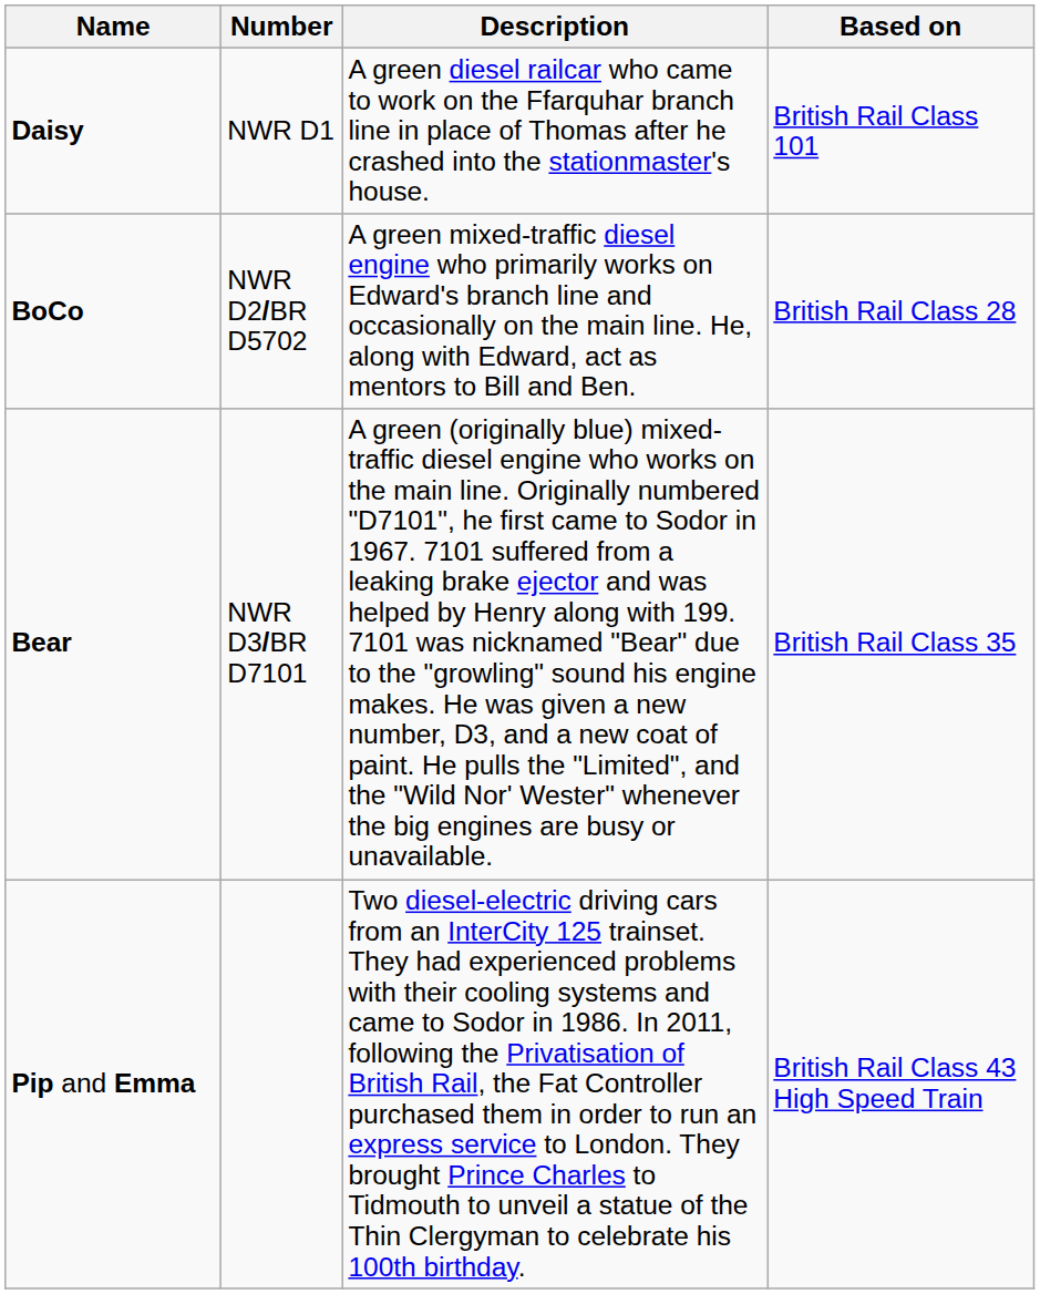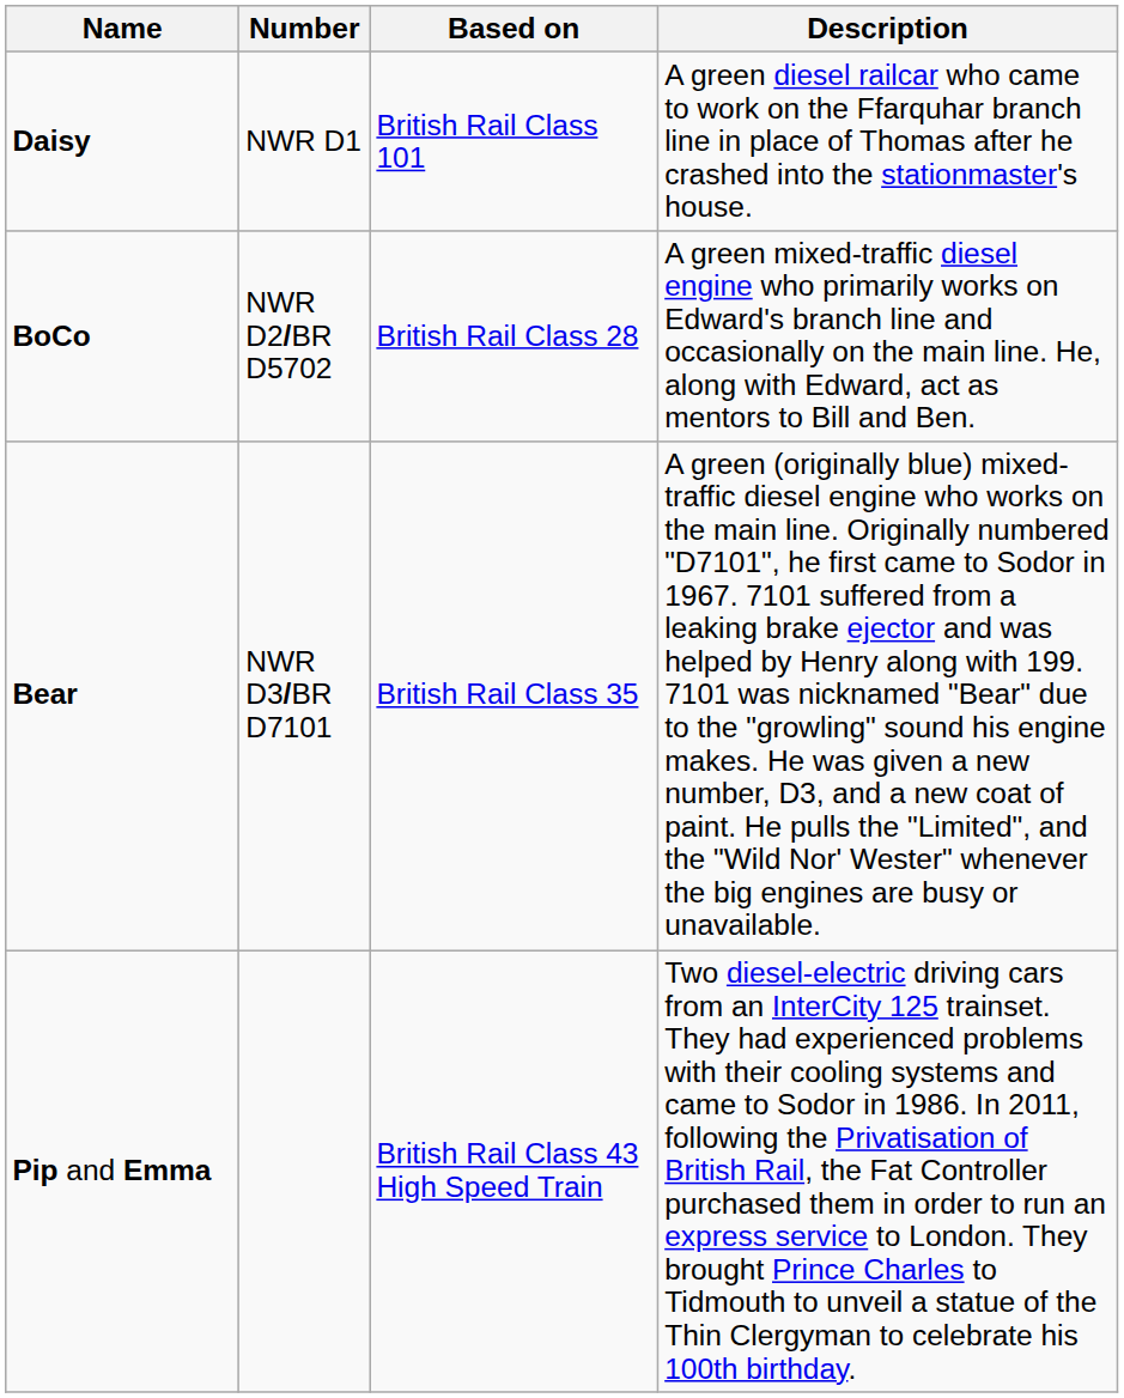columns swapped: Description <-> Based on
